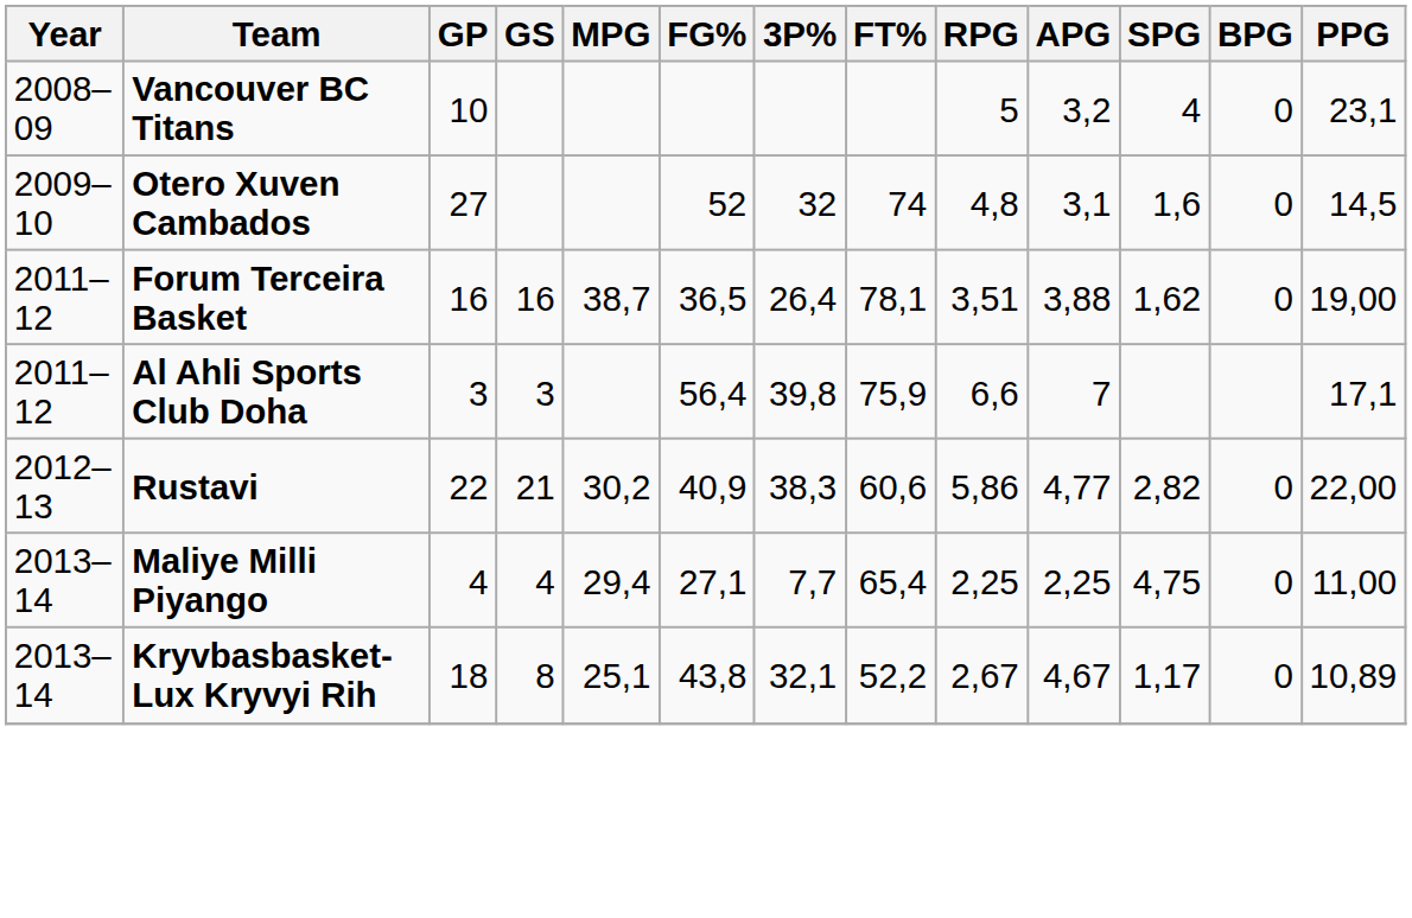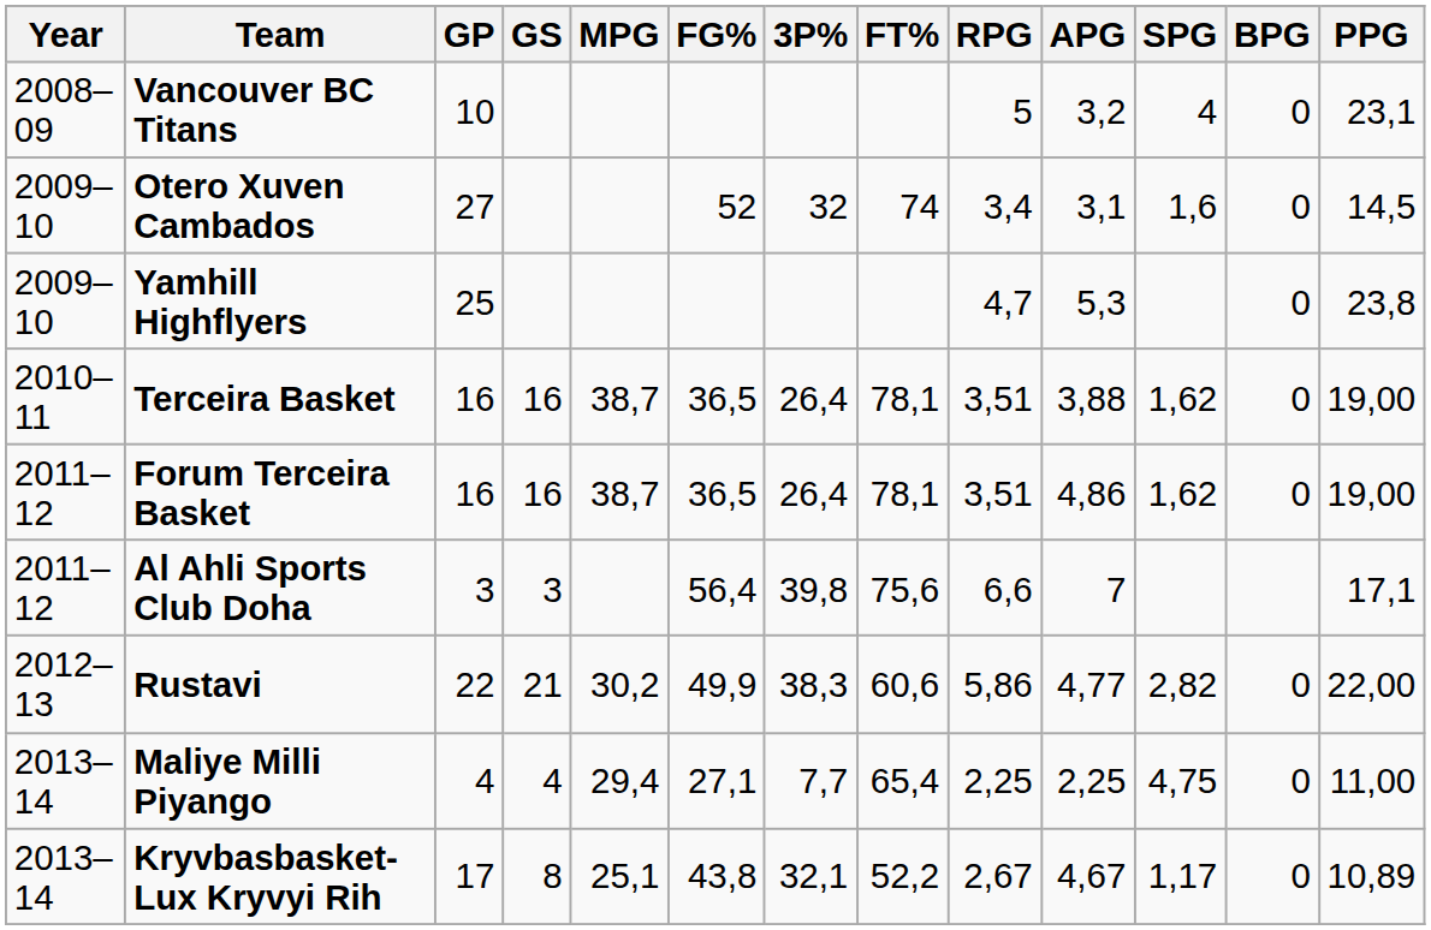Otero Xuven Cambados | RPG: 4,8 -> 3,4
+ row: 2009–10 | Yamhill Highflyers | 25 | 4,7 | 5,3 | 0 | 23,8
+ row: 2010–11 | Terceira Basket | 16 | 16 | 38,7 | 36,5 | 26,4 | 78,1 | 3,51 | 3,88 | 1,62 | 0 | 19,00
Forum Terceira Basket | APG: 3,88 -> 4,86
Al Ahli Sports Club Doha | FT%: 75,9 -> 75,6
Rustavi | FG%: 40,9 -> 49,9
Kryvbasbasket-Lux Kryvyi Rih | GP: 18 -> 17
